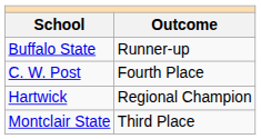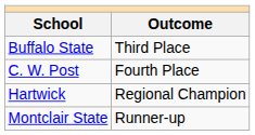Buffalo State | Outcome: Runner-up -> Third Place
Montclair State | Outcome: Third Place -> Runner-up
